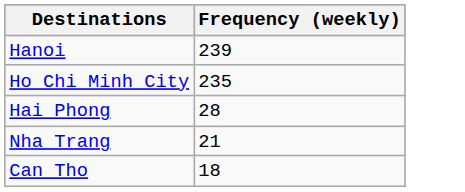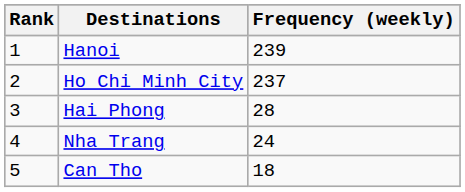+ column: Rank | 1 | 2 | 3 | 4 | 5
Ho Chi Minh City | Frequency (weekly): 235 -> 237
Nha Trang | Frequency (weekly): 21 -> 24
